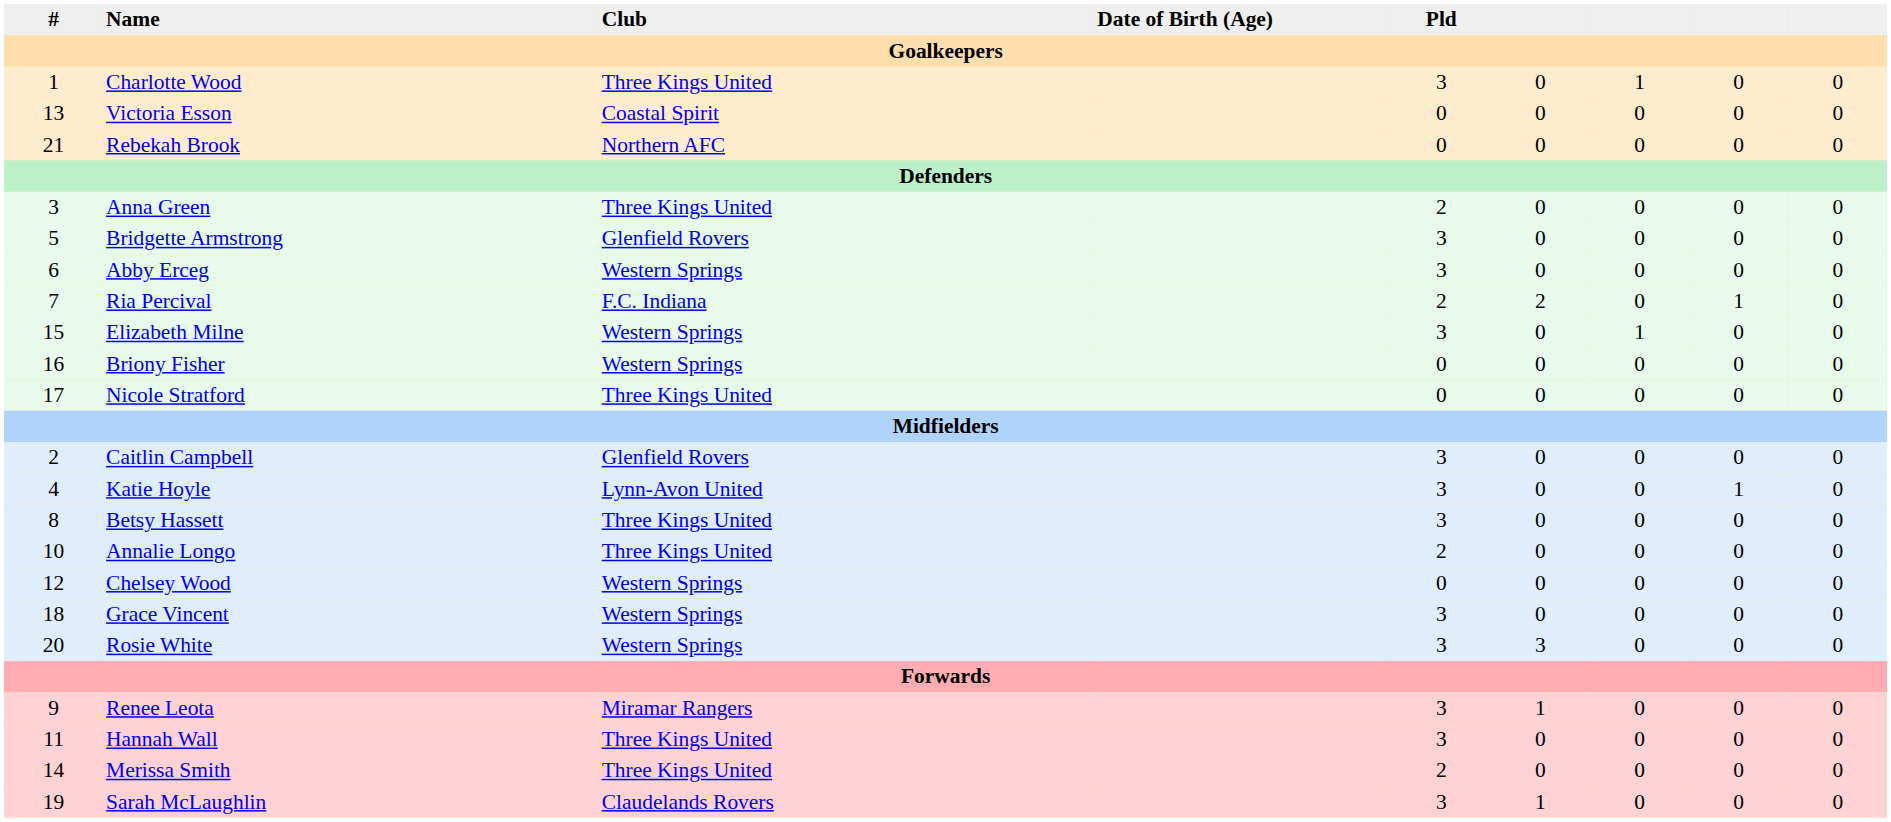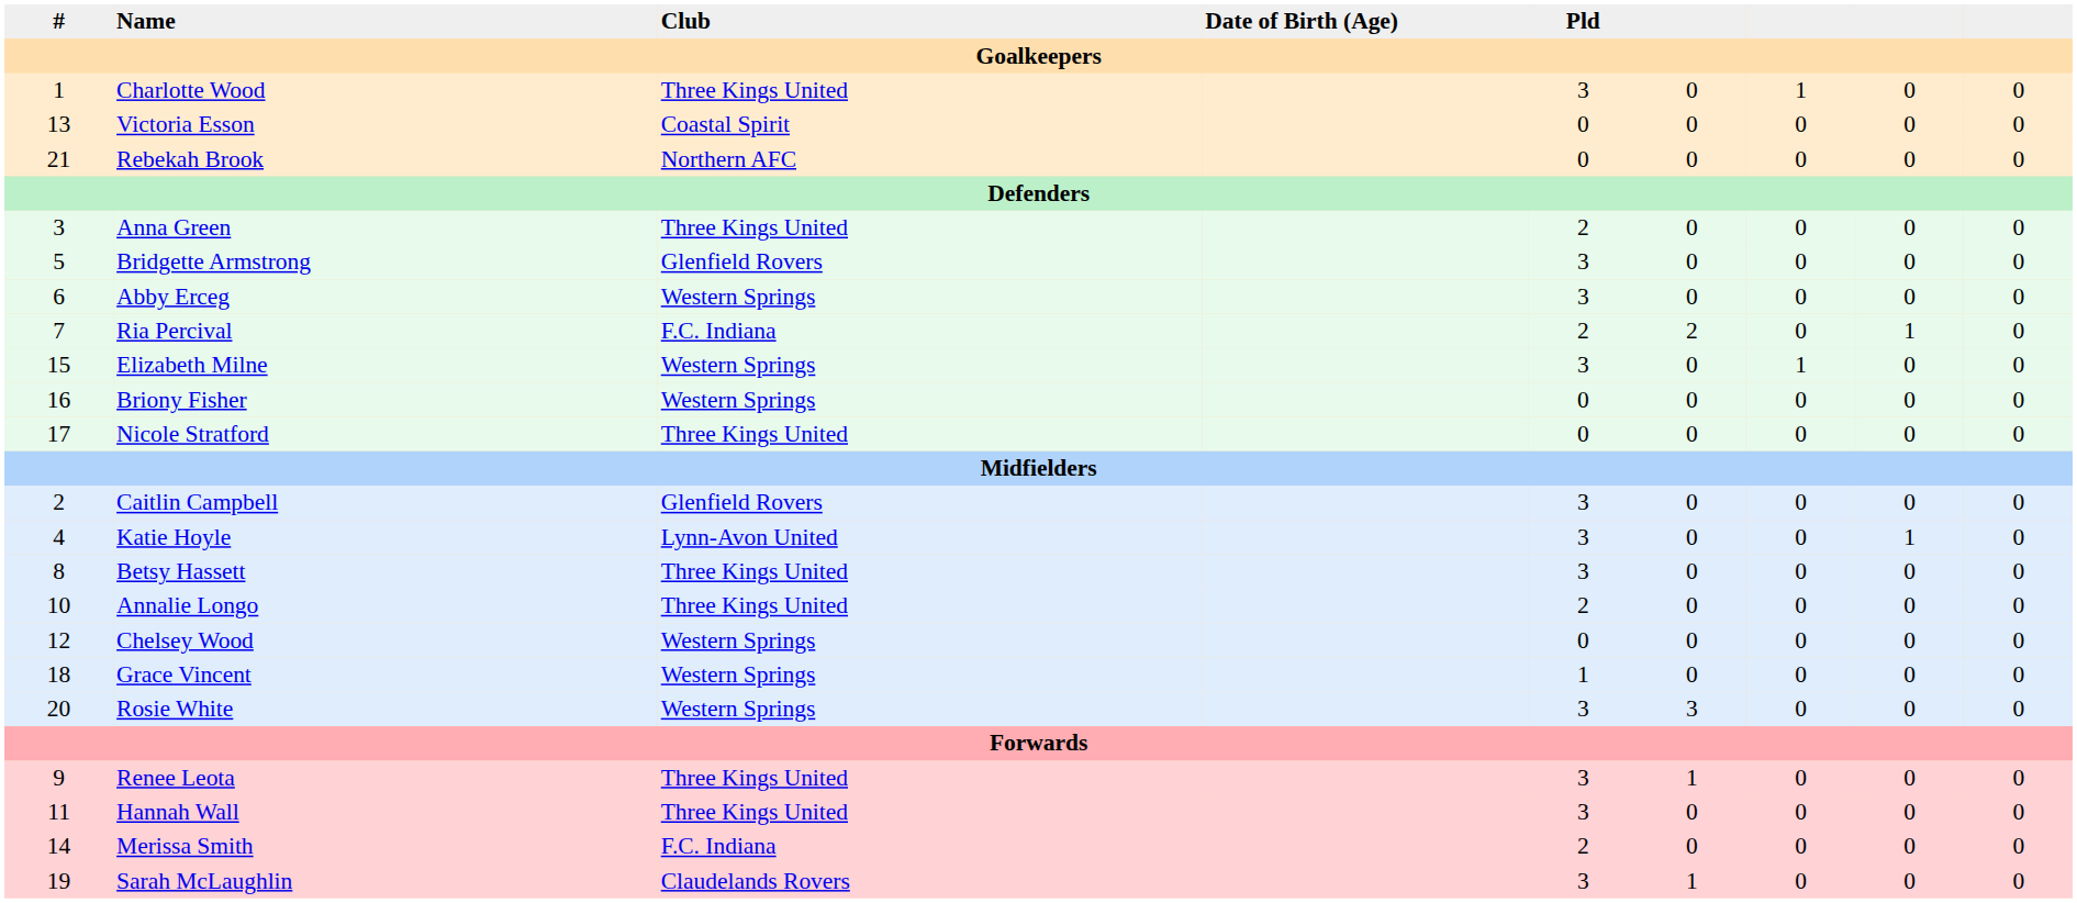Grace Vincent | Pld: 3 -> 1
Renee Leota | Club: Miramar Rangers -> Three Kings United
Merissa Smith | Club: Three Kings United -> F.C. Indiana
